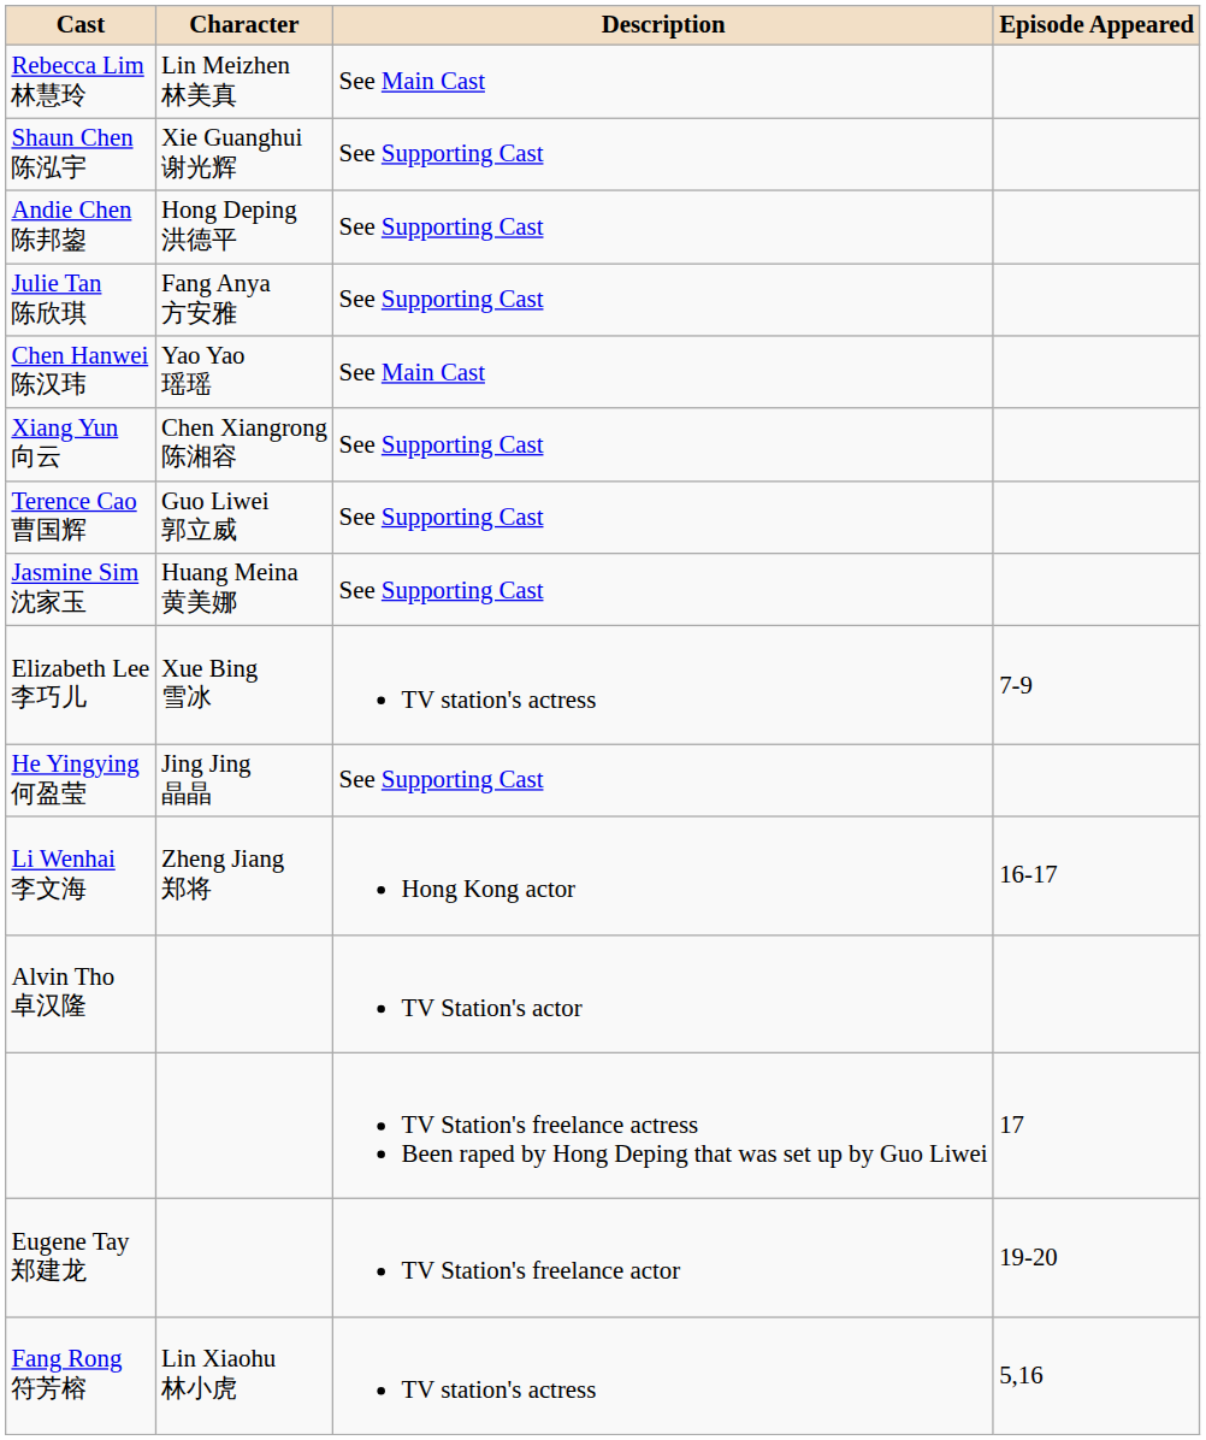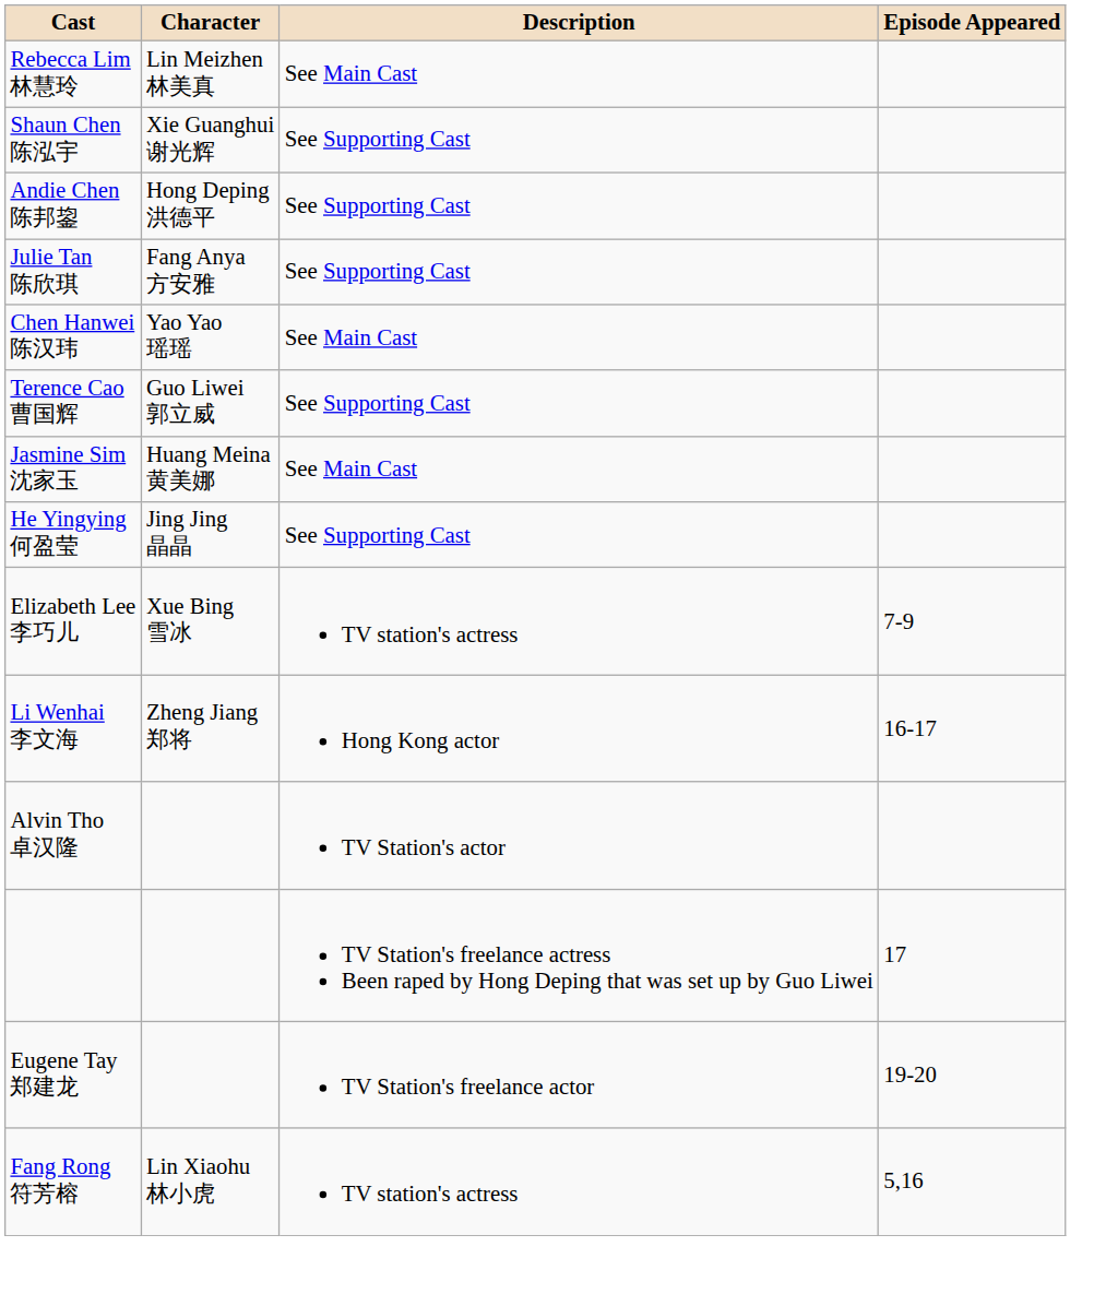- row: Xiang Yun 向云 | Chen Xiangrong 陈湘容 | See Supporting Cast
Jasmine Sim 沈家玉 | Description: See Supporting Cast -> See Main Cast
rows swapped: He Yingying 何盈莹 <-> Elizabeth Lee 李巧儿
